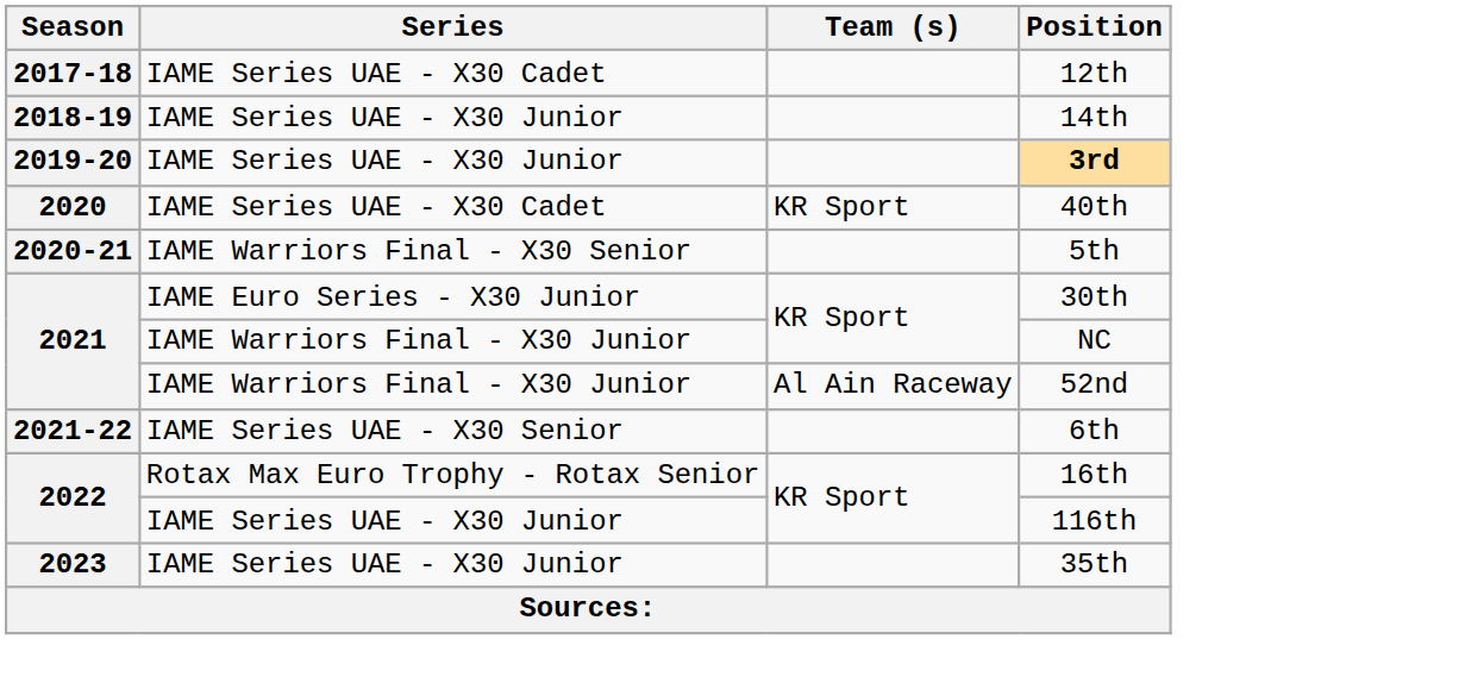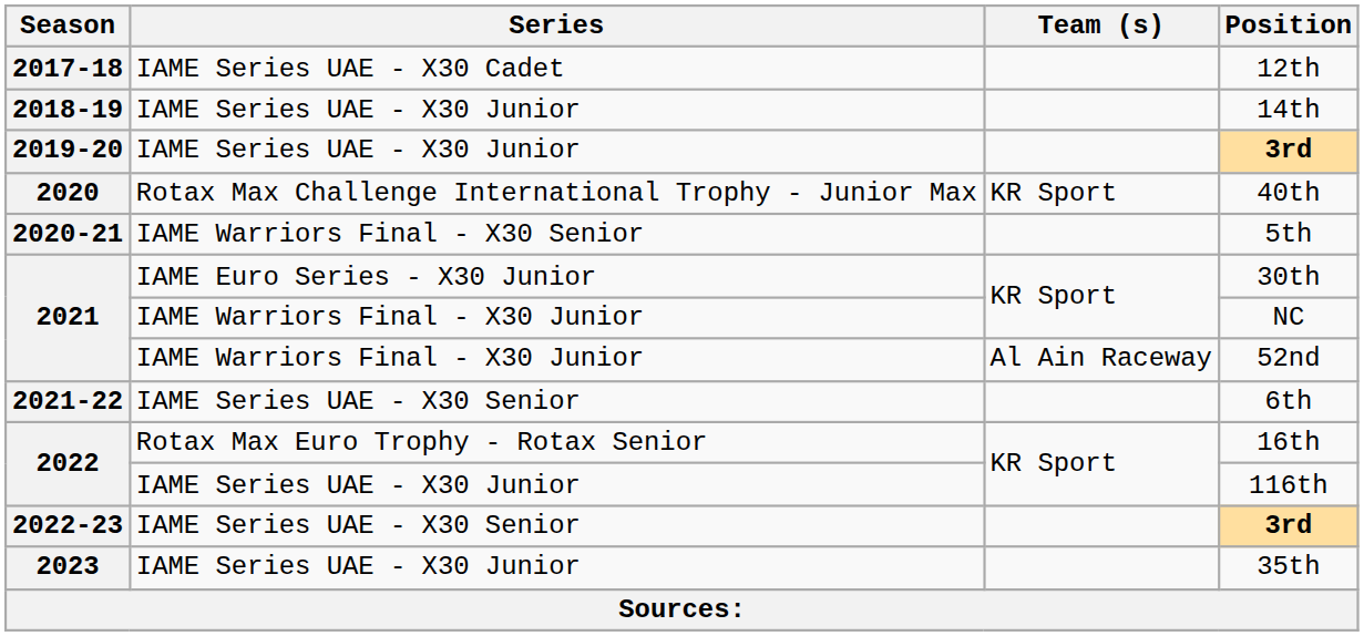40th | Series: IAME Series UAE - X30 Cadet -> Rotax Max Challenge International Trophy - Junior Max
+ row: 2022-23 | IAME Series UAE - X30 Senior | 3rd
